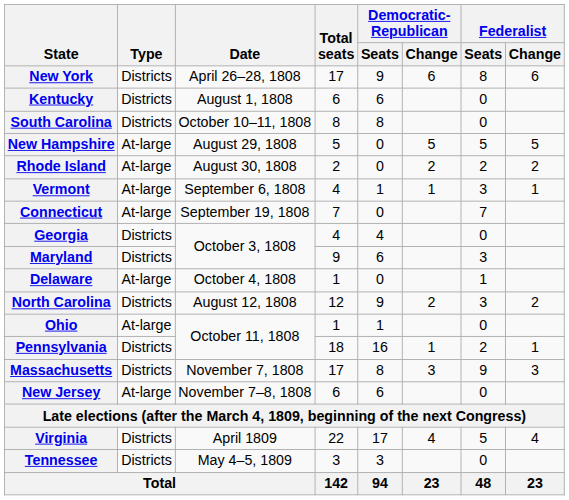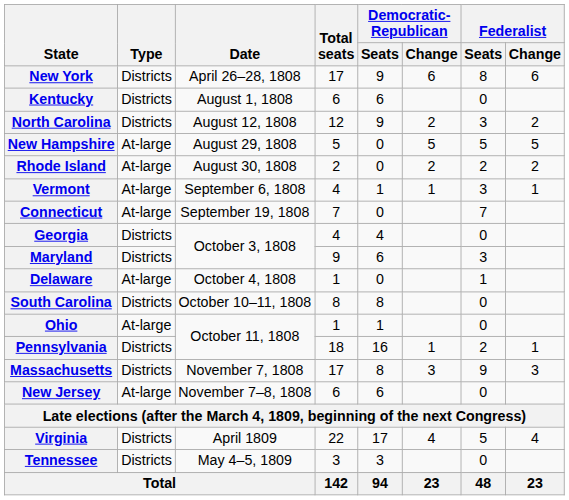rows swapped: North Carolina <-> South Carolina
